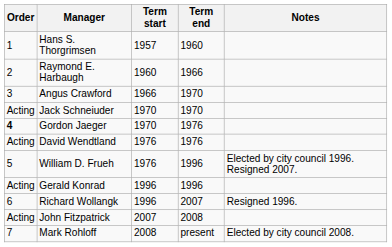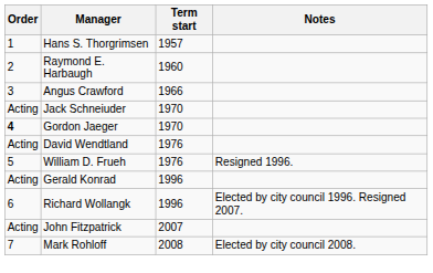- column: Term end | 1960 | 1966 | 1970 | 1970 | 1976 | 1976 | 1996 | 1996 | 2007 | 2008 | present
William D. Frueh | Notes: Elected by city council 1996. Resigned 2007. -> Resigned 1996.
Richard Wollangk | Notes: Resigned 1996. -> Elected by city council 1996. Resigned 2007.
